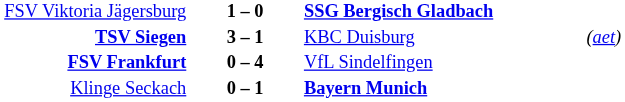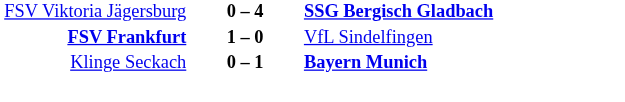FSV Viktoria Jägersburg | column 2: 1 – 0 -> 0 – 4
- row: TSV Siegen | 3 – 1 | KBC Duisburg | (aet)
FSV Frankfurt | column 2: 0 – 4 -> 1 – 0
